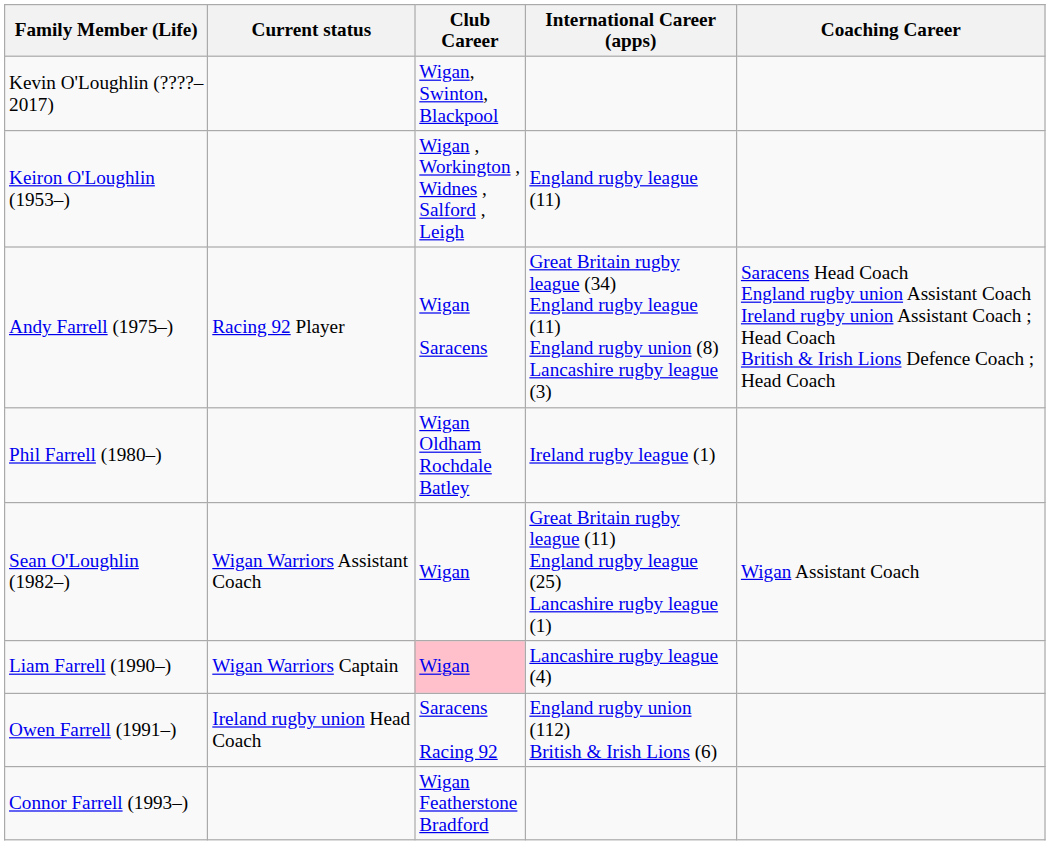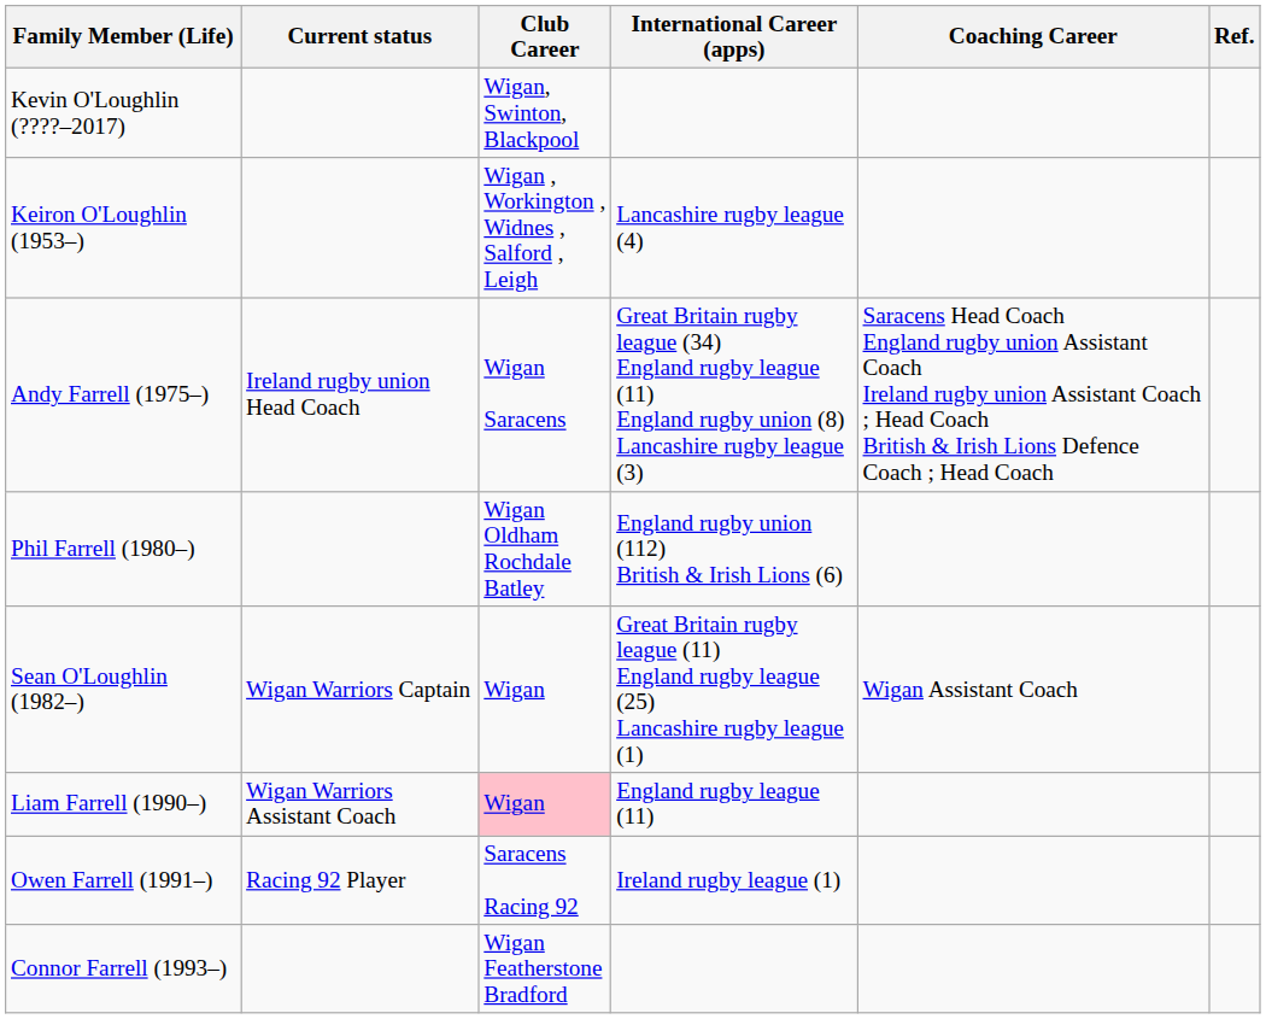+ column: Ref.
Keiron O'Loughlin (1953–) | International Career (apps): England rugby league (11) -> Lancashire rugby league (4)
Andy Farrell (1975–) | Current status: Racing 92 Player -> Ireland rugby union Head Coach
Phil Farrell (1980–) | International Career (apps): Ireland rugby league (1) -> England rugby union (112) British & Irish Lions (6)
Sean O'Loughlin (1982–) | Current status: Wigan Warriors Assistant Coach -> Wigan Warriors Captain
Liam Farrell (1990–) | Current status: Wigan Warriors Captain -> Wigan Warriors Assistant Coach
Liam Farrell (1990–) | International Career (apps): Lancashire rugby league (4) -> England rugby league (11)
Owen Farrell (1991–) | Current status: Ireland rugby union Head Coach -> Racing 92 Player
Owen Farrell (1991–) | International Career (apps): England rugby union (112) British & Irish Lions (6) -> Ireland rugby league (1)
